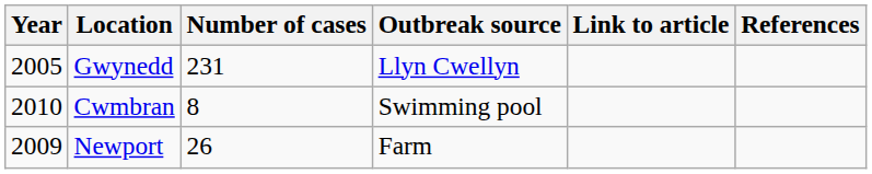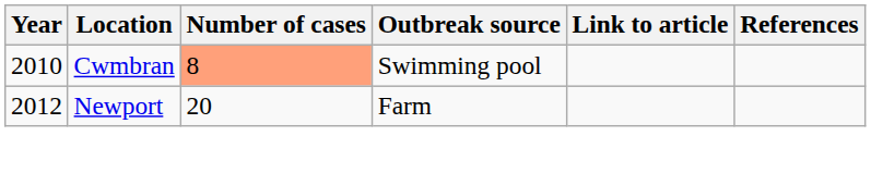- row: 2005 | Gwynedd | 231 | Llyn Cwellyn
Cwmbran | Number of cases: no background -> lightsalmon background
Newport | Year: 2009 -> 2012
Newport | Number of cases: 26 -> 20
